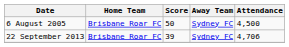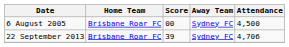6 August 2005 | Score: 50 -> 00
